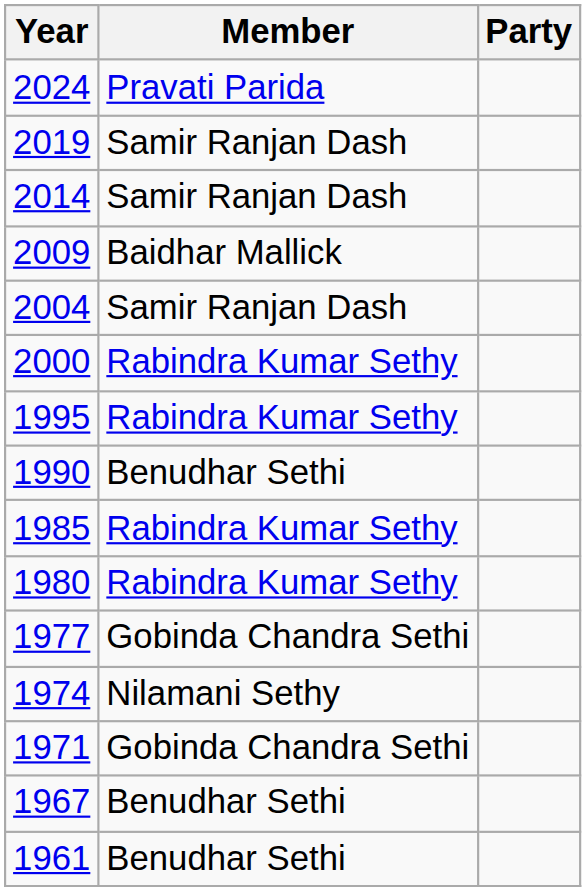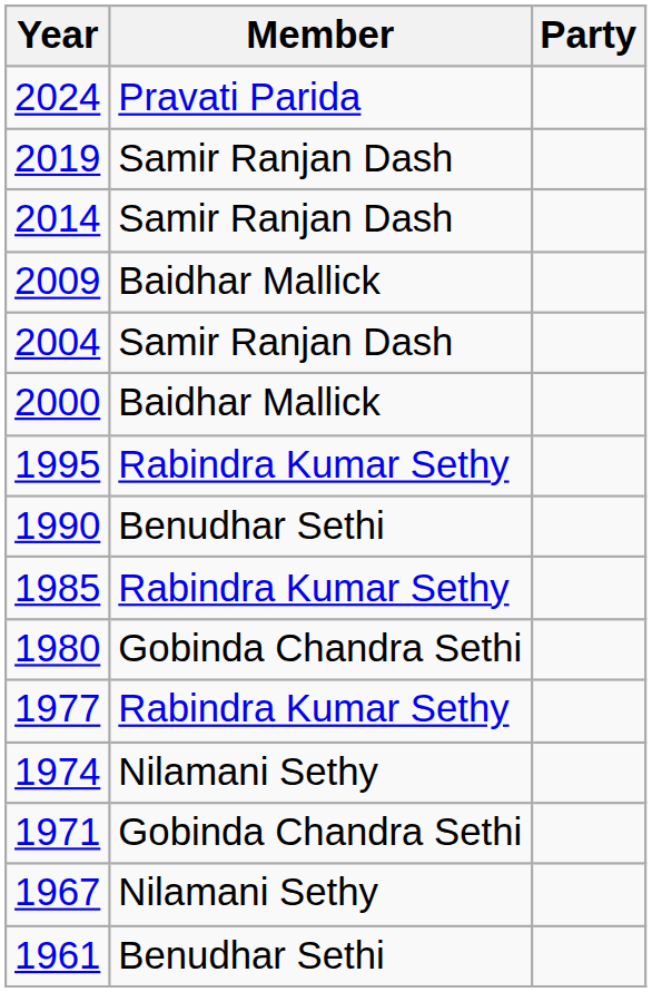2000 | Member: Rabindra Kumar Sethy -> Baidhar Mallick
1980 | Member: Rabindra Kumar Sethy -> Gobinda Chandra Sethi
1977 | Member: Gobinda Chandra Sethi -> Rabindra Kumar Sethy
1967 | Member: Benudhar Sethi -> Nilamani Sethy
